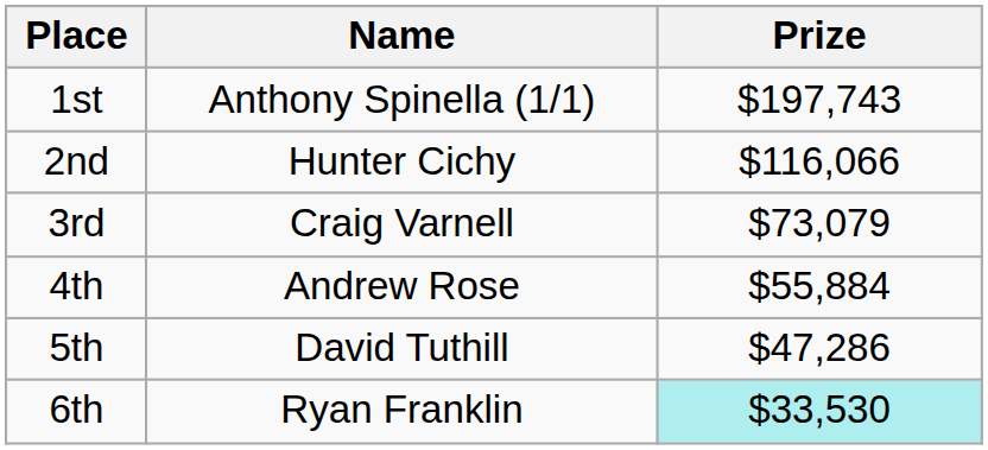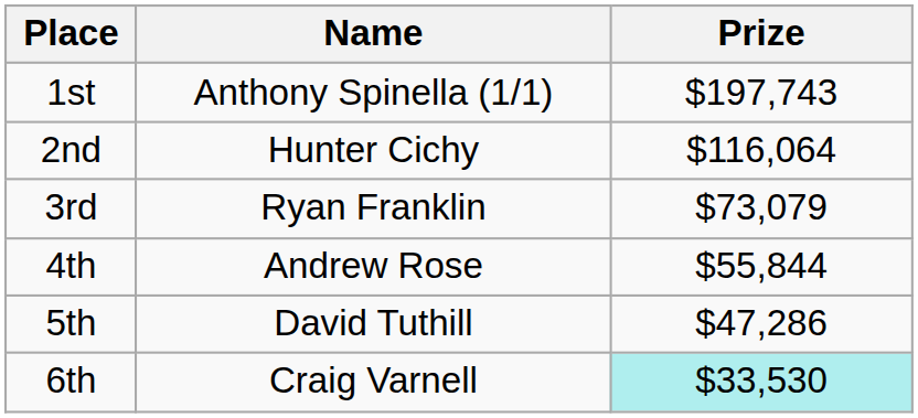2nd | Prize: $116,066 -> $116,064
3rd | Name: Craig Varnell -> Ryan Franklin
4th | Prize: $55,884 -> $55,844
6th | Name: Ryan Franklin -> Craig Varnell
